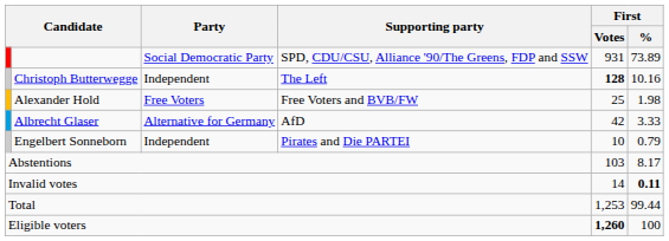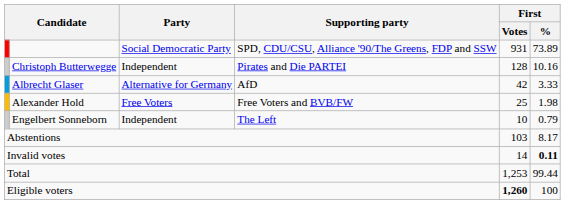Christoph Butterwegge | Supporting party: The Left -> Pirates and Die PARTEI
Christoph Butterwegge | First / Votes: bold -> normal
rows swapped: Albrecht Glaser <-> Alexander Hold
Engelbert Sonneborn | Supporting party: Pirates and Die PARTEI -> The Left
